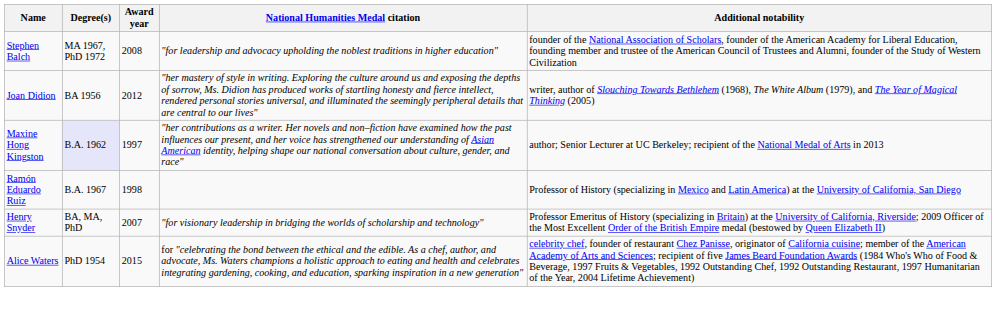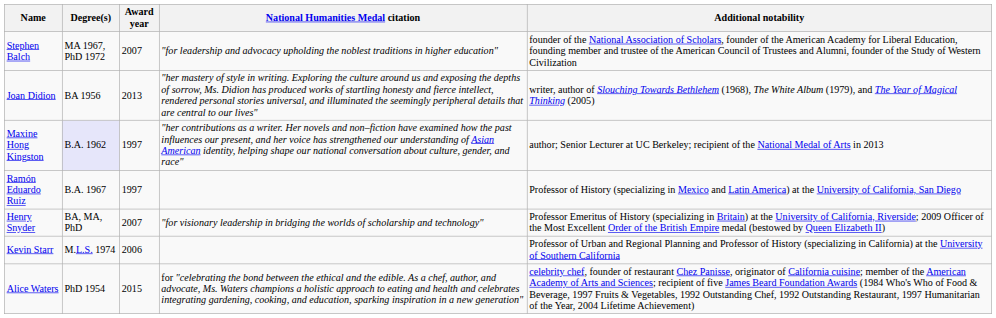Stephen Balch | Award year: 2008 -> 2007
Joan Didion | Award year: 2012 -> 2013
Ramón Eduardo Ruiz | Award year: 1998 -> 1997
+ row: Kevin Starr | M.L.S. 1974 | 2006 | Professor of Urban and Regional Planning and Professor of History (specializing in California) at the University of Southern California
